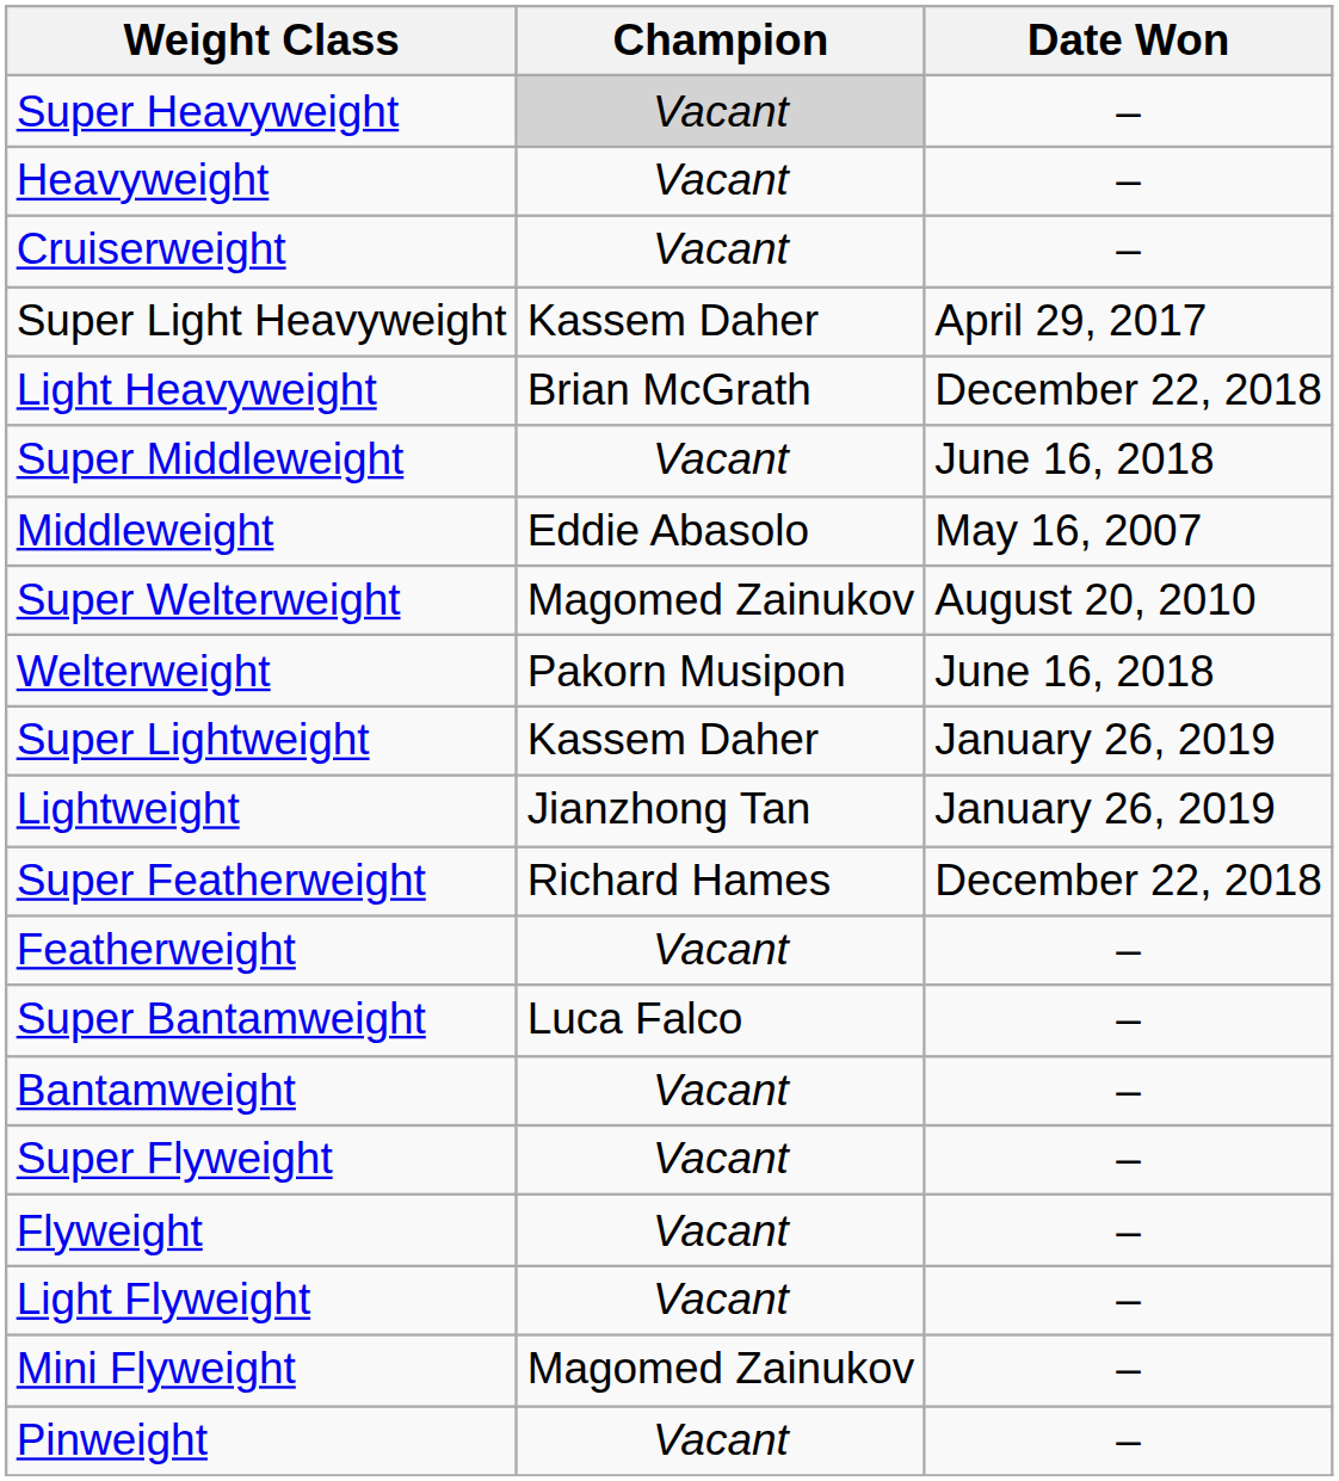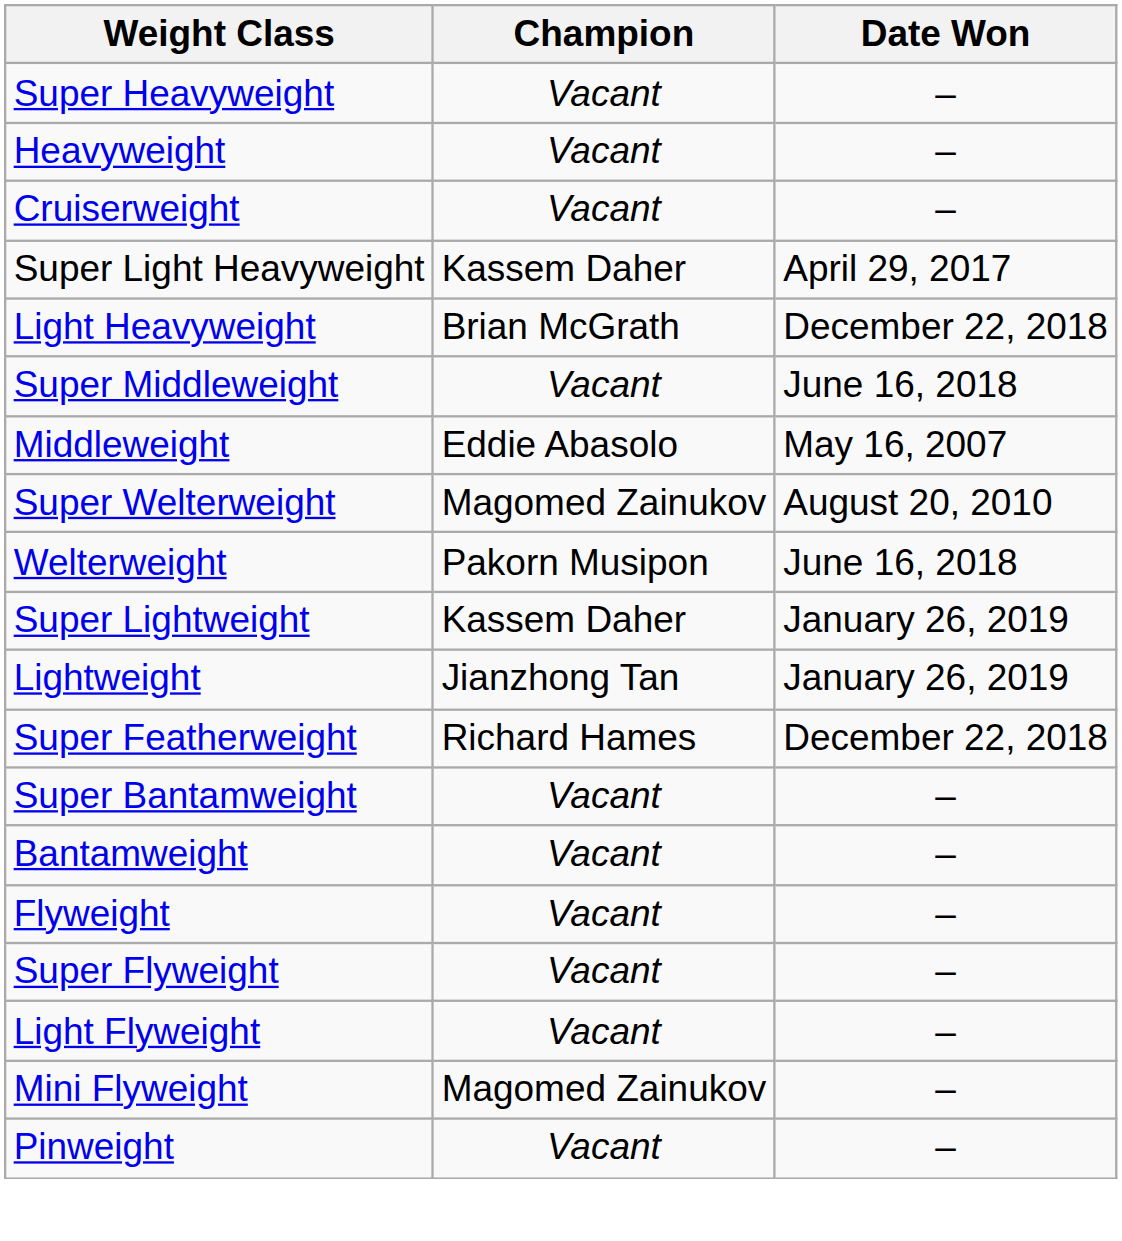Super Heavyweight | Champion: lightgrey background -> no background
- row: Featherweight | Vacant | –
Super Bantamweight | Champion: Luca Falco -> Vacant
rows swapped: Super Flyweight <-> Flyweight
